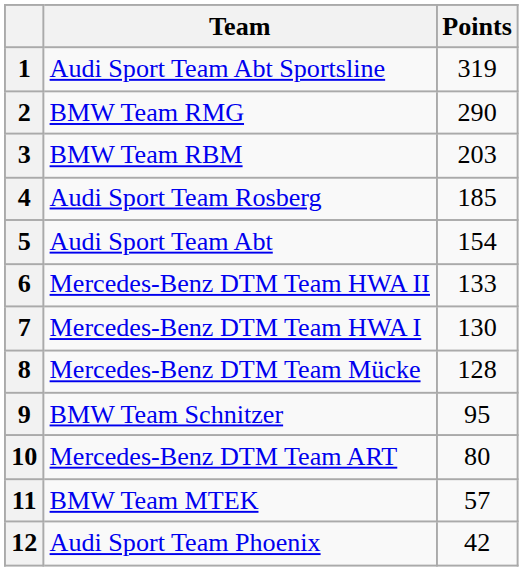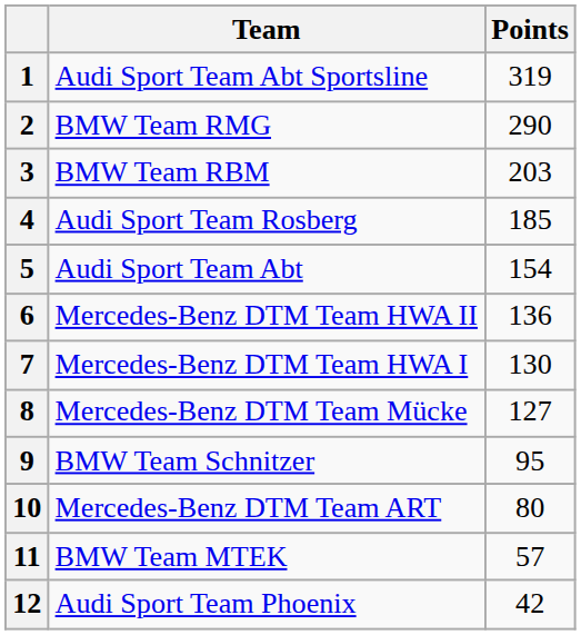6 | Points: 133 -> 136
8 | Points: 128 -> 127
